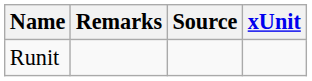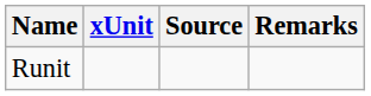columns swapped: xUnit <-> Remarks
